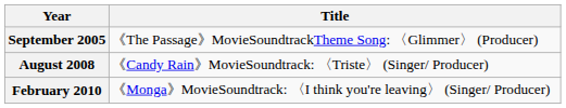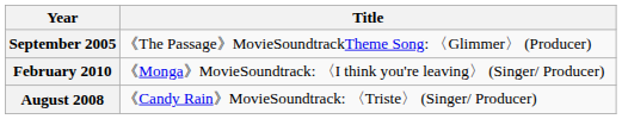rows swapped: August 2008 <-> February 2010
